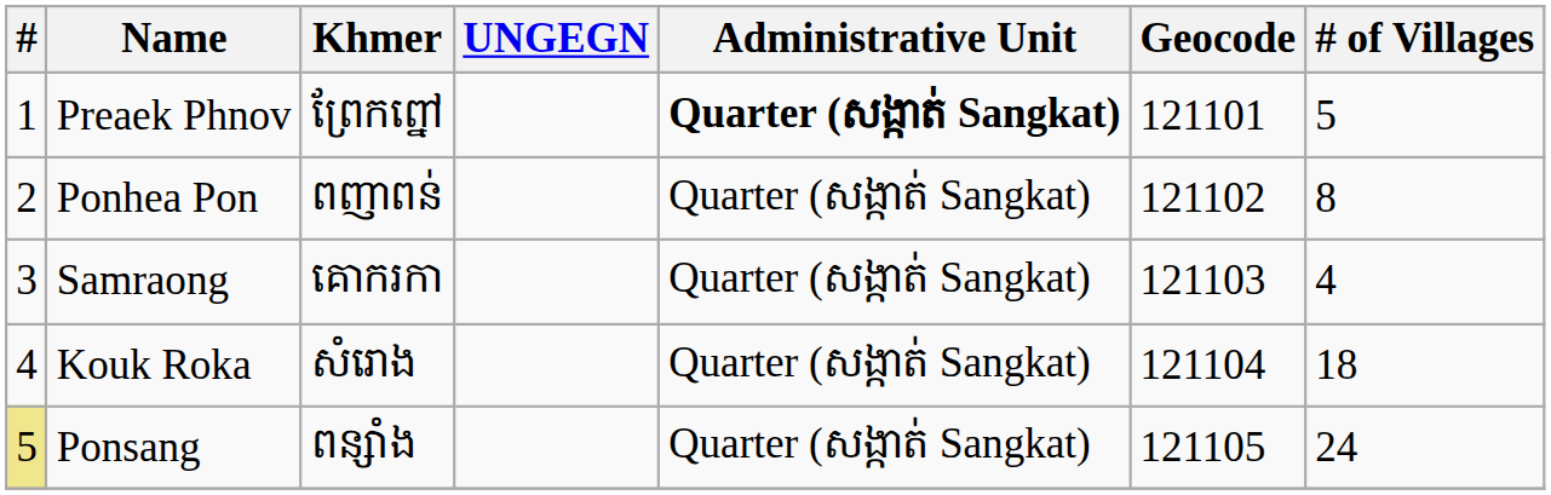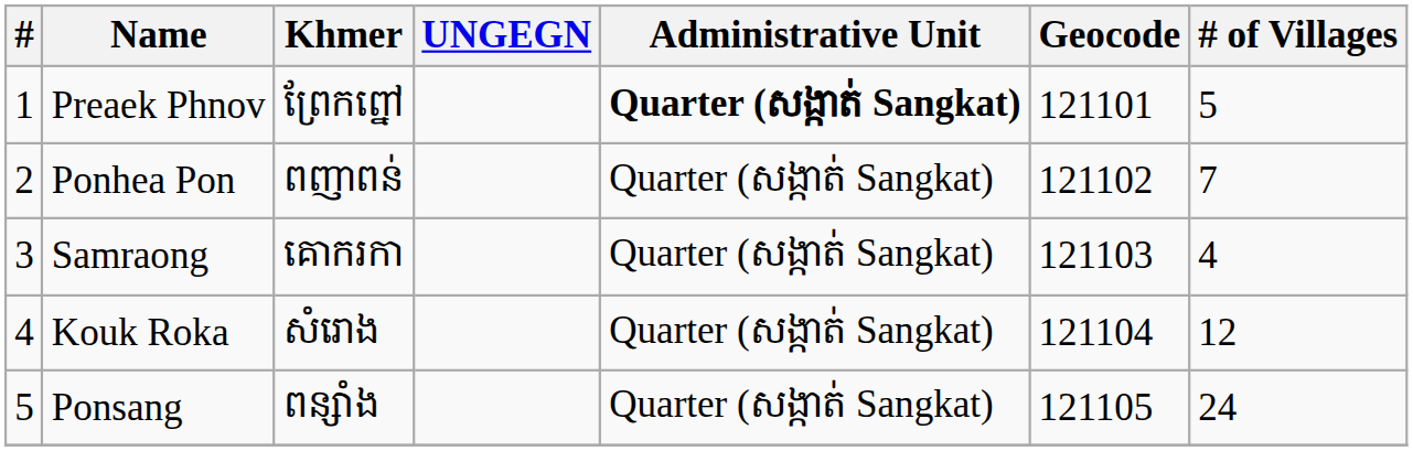Ponhea Pon | # of Villages: 8 -> 7
Kouk Roka | # of Villages: 18 -> 12
Ponsang | #: khaki background -> no background
